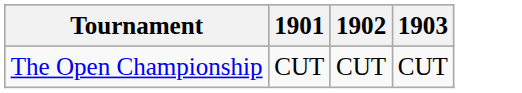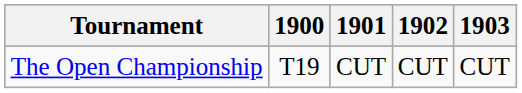+ column: 1900 | T19
